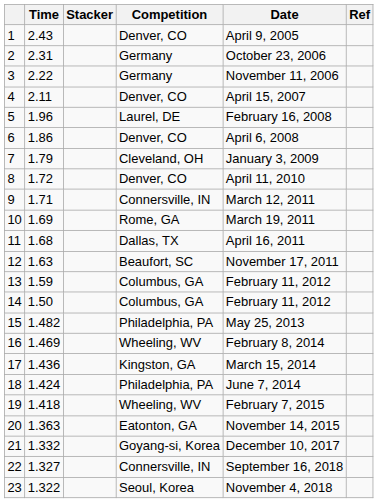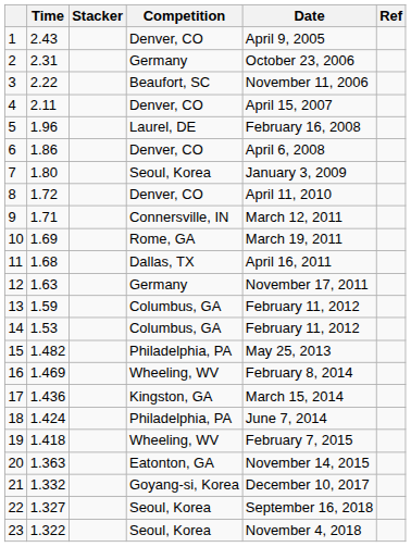3 | Competition: Germany -> Beaufort, SC
7 | Time: 1.79 -> 1.80
7 | Competition: Cleveland, OH -> Seoul, Korea
12 | Competition: Beaufort, SC -> Germany
14 | Time: 1.50 -> 1.53
22 | Competition: Connersville, IN -> Seoul, Korea
